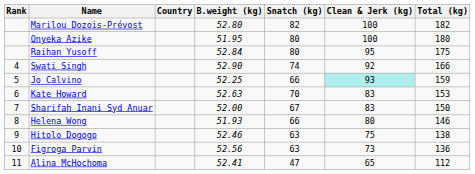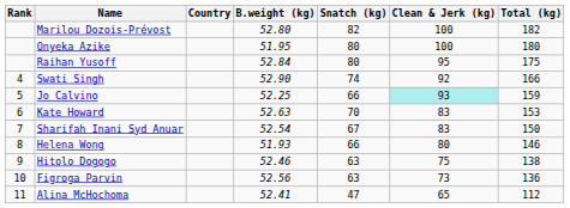Sharifah Inani Syd Anuar | B.weight (kg): 52.00 -> 52.54
